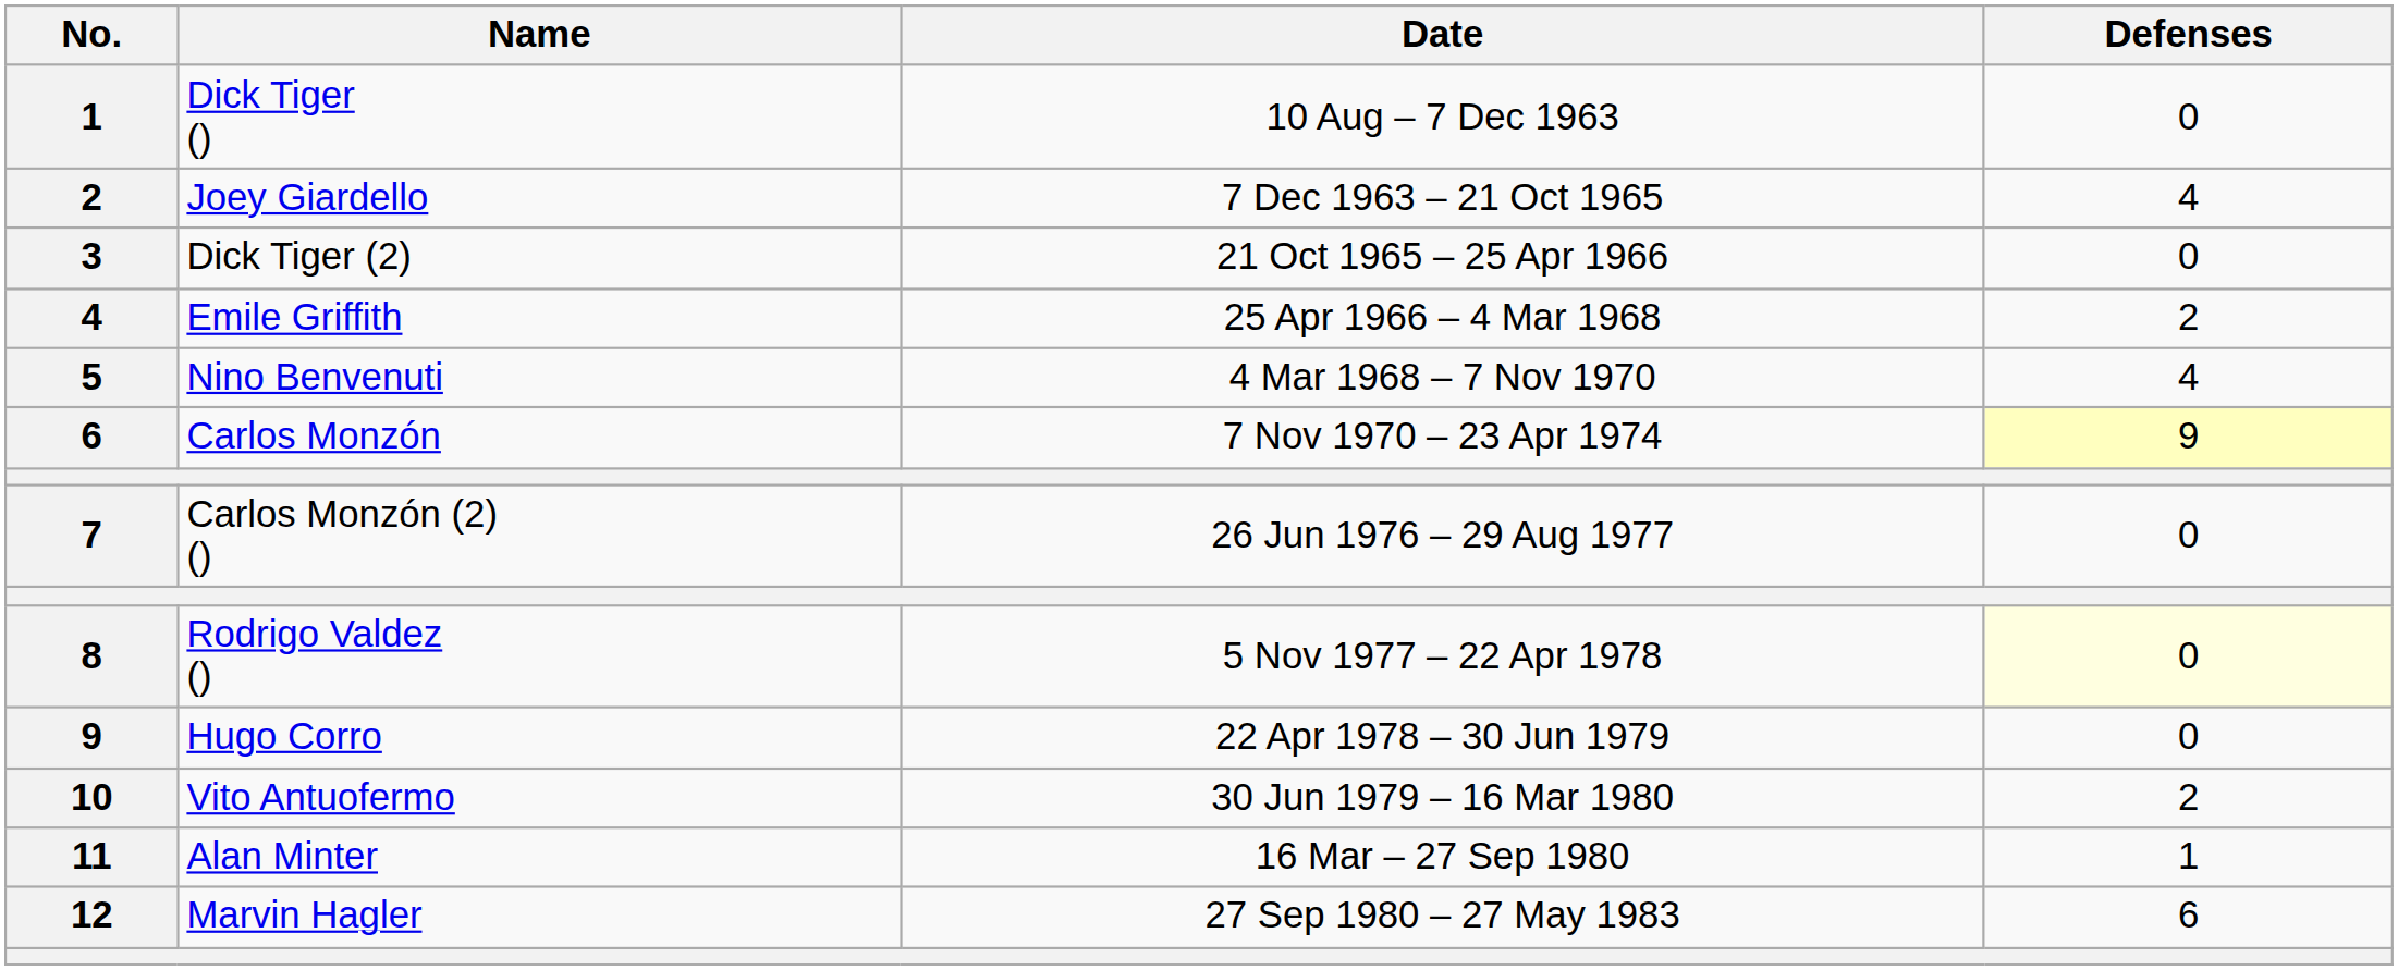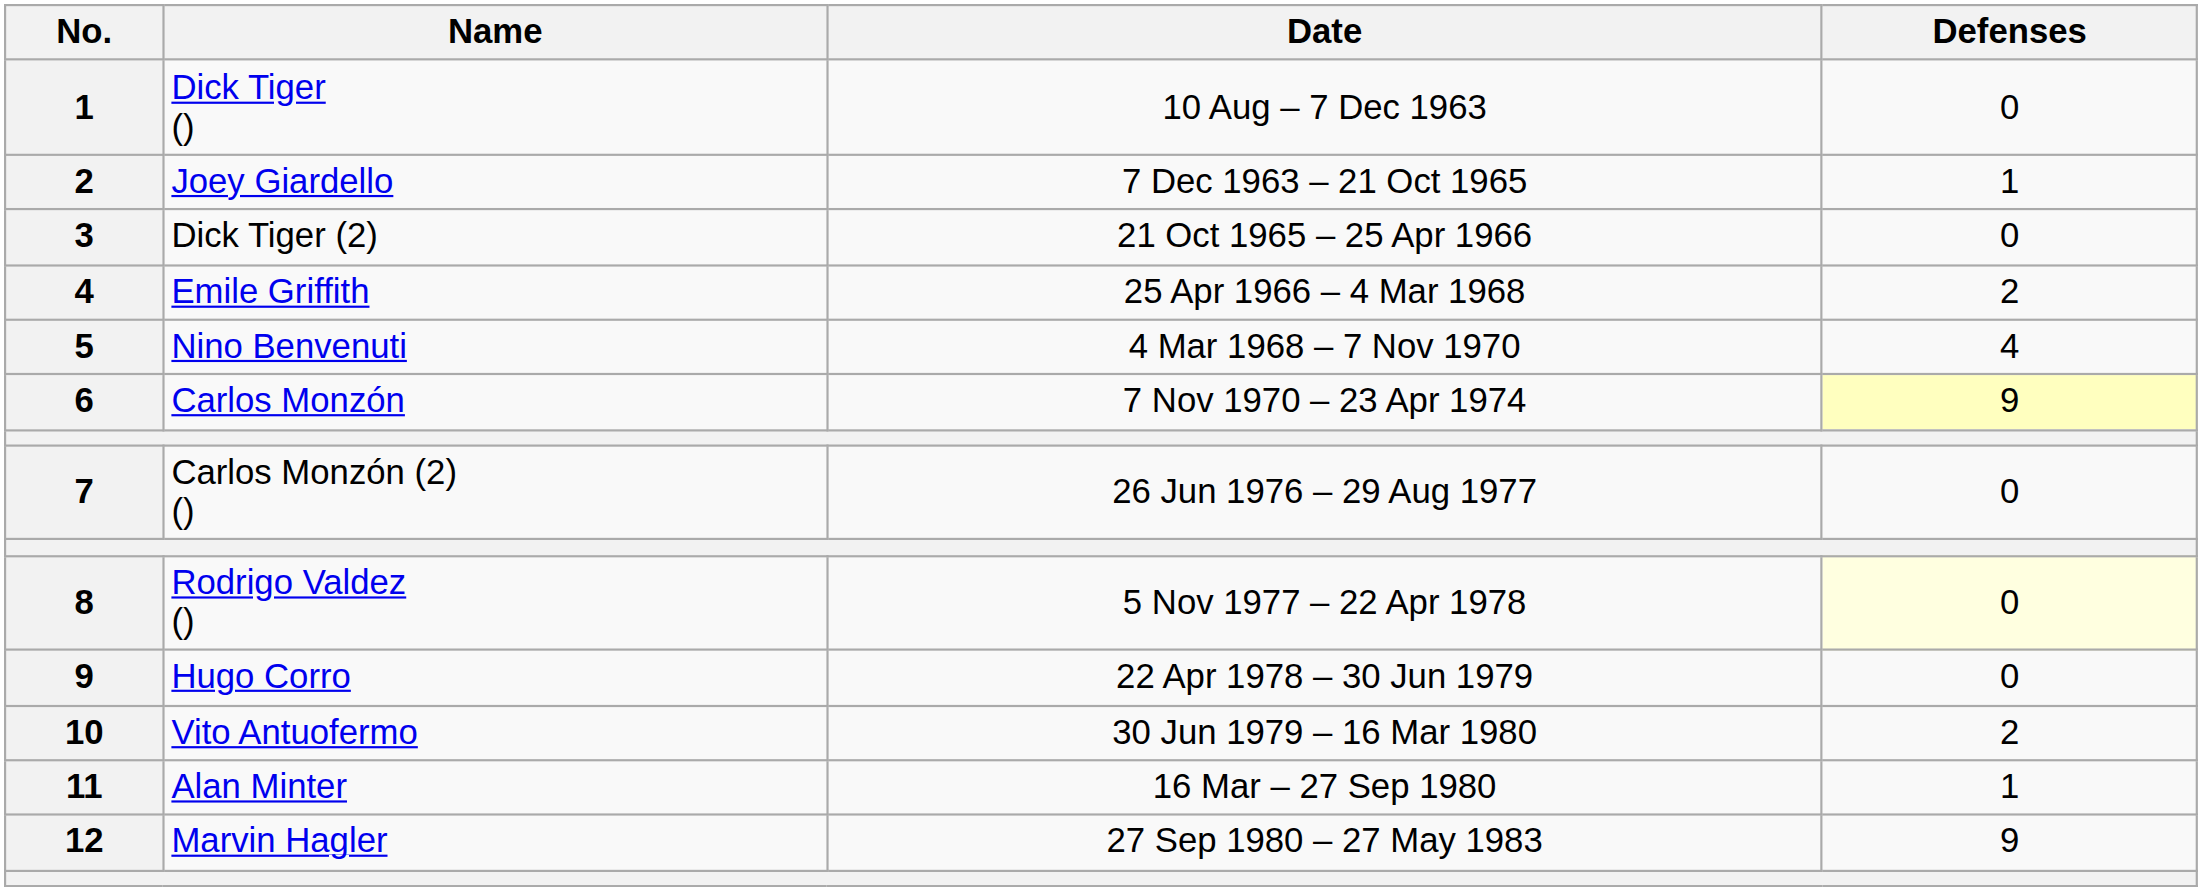Joey Giardello | Defenses: 4 -> 1
Marvin Hagler | Defenses: 6 -> 9
